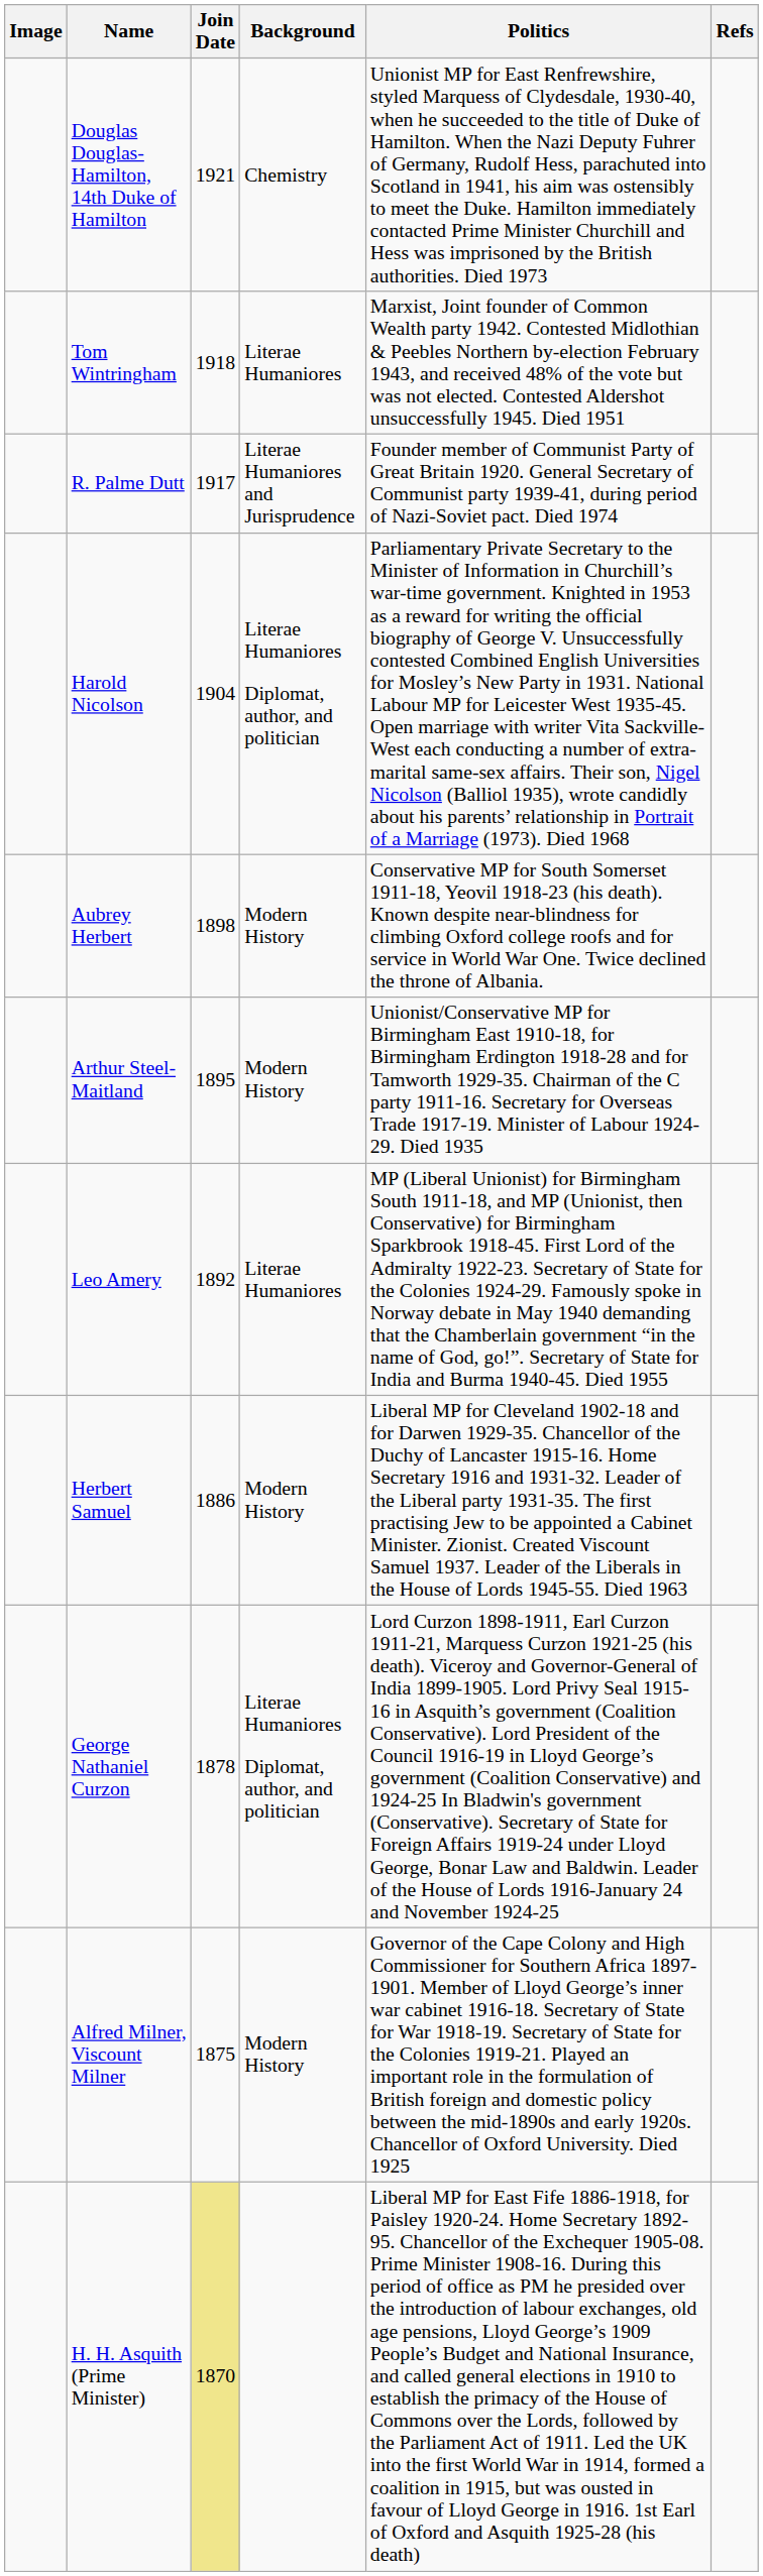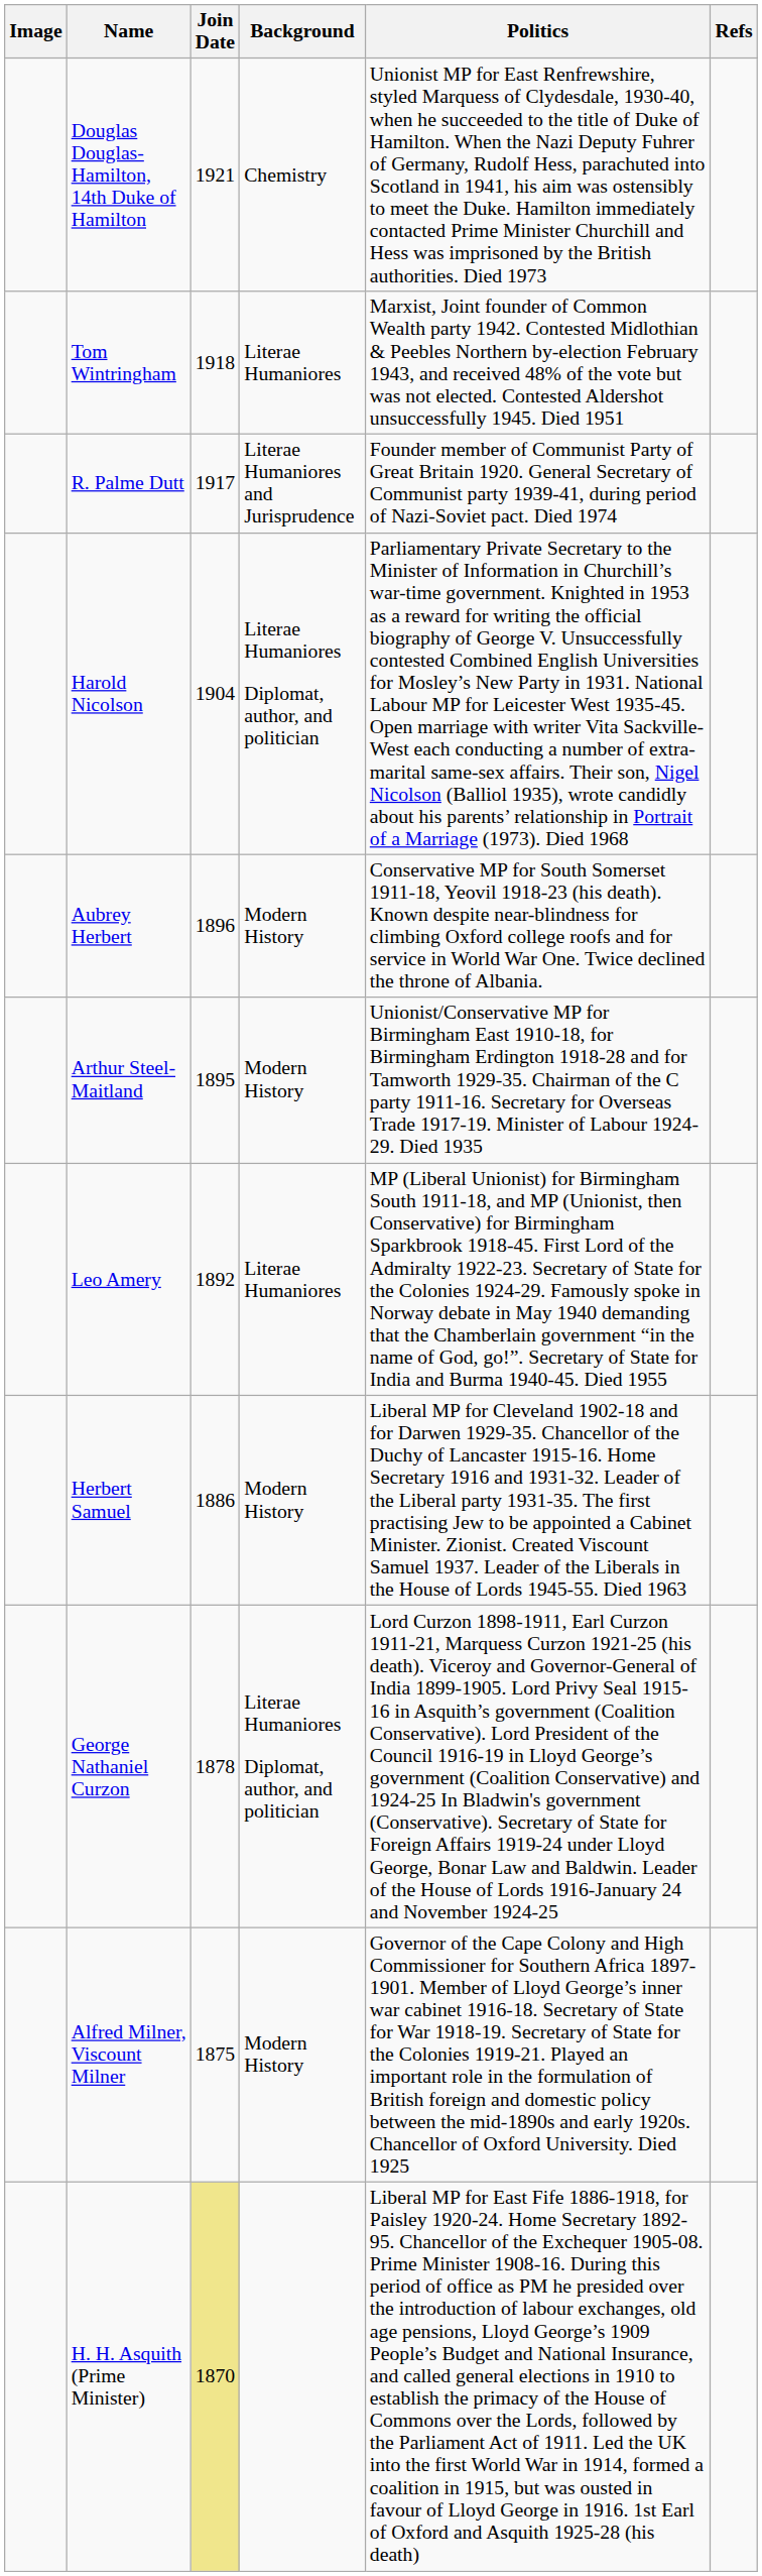Aubrey Herbert | Join Date: 1898 -> 1896
